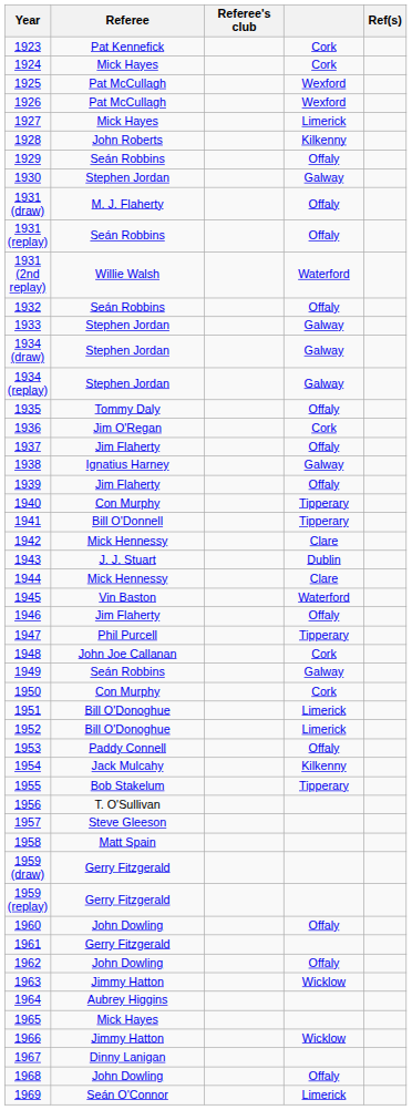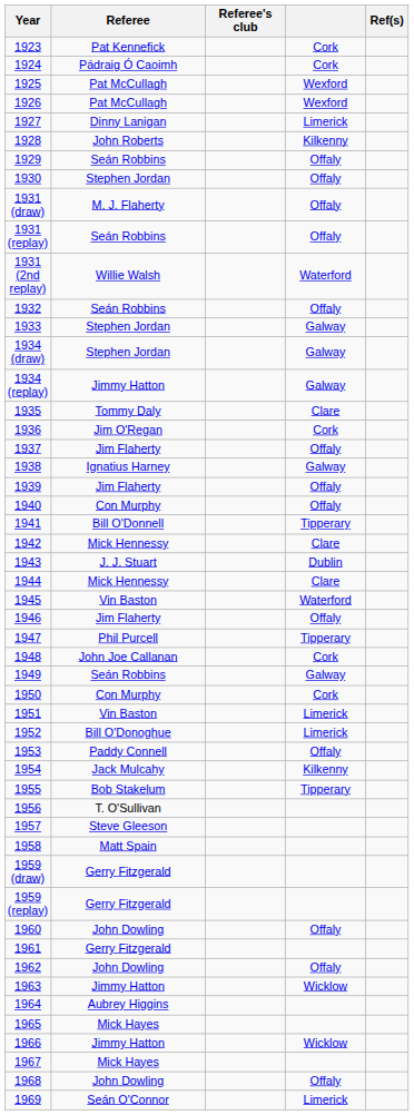1924 | Referee: Mick Hayes -> Pádraig Ó Caoimh
1927 | Referee: Mick Hayes -> Dinny Lanigan
1930 | column 4: Galway -> Offaly
1934 (replay) | Referee: Stephen Jordan -> Jimmy Hatton
1935 | column 4: Offaly -> Clare
1940 | column 4: Tipperary -> Offaly
1951 | Referee: Bill O'Donoghue -> Vin Baston
1967 | Referee: Dinny Lanigan -> Mick Hayes
